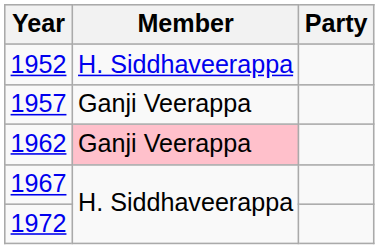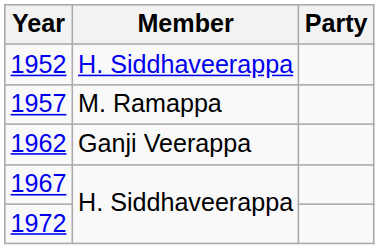1957 | Member: Ganji Veerappa -> M. Ramappa
1962 | Member: pink background -> no background
